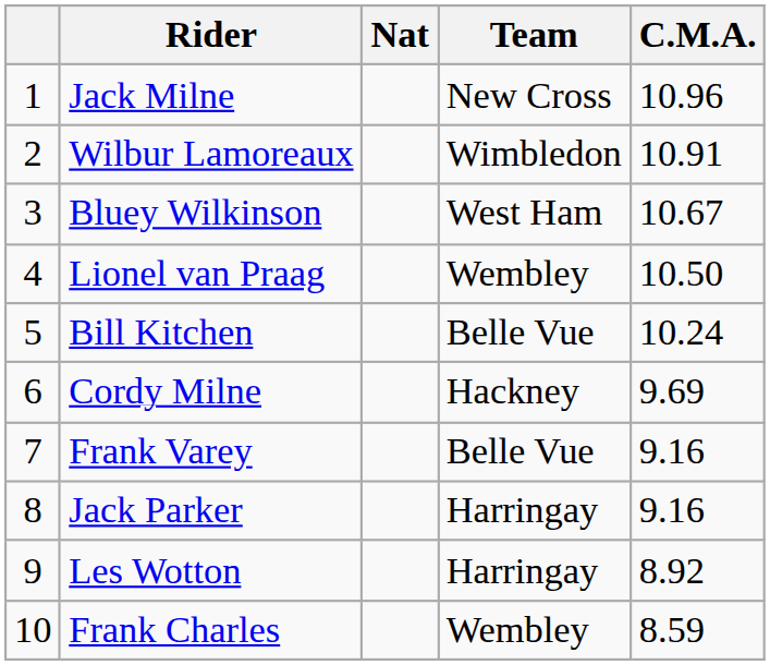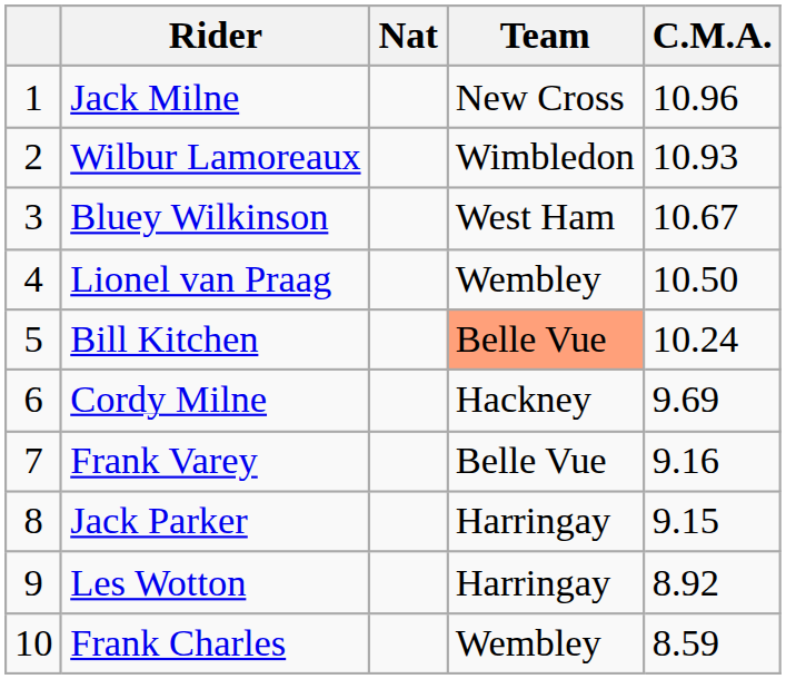Wilbur Lamoreaux | C.M.A.: 10.91 -> 10.93
Bill Kitchen | Team: no background -> lightsalmon background
Jack Parker | C.M.A.: 9.16 -> 9.15
